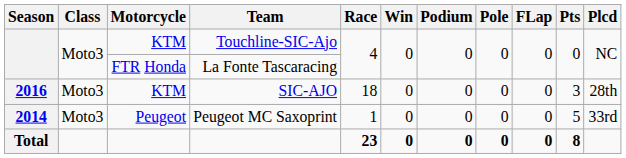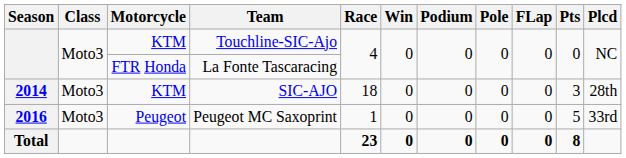SIC-AJO | Season: 2016 -> 2014
Peugeot MC Saxoprint | Season: 2014 -> 2016
